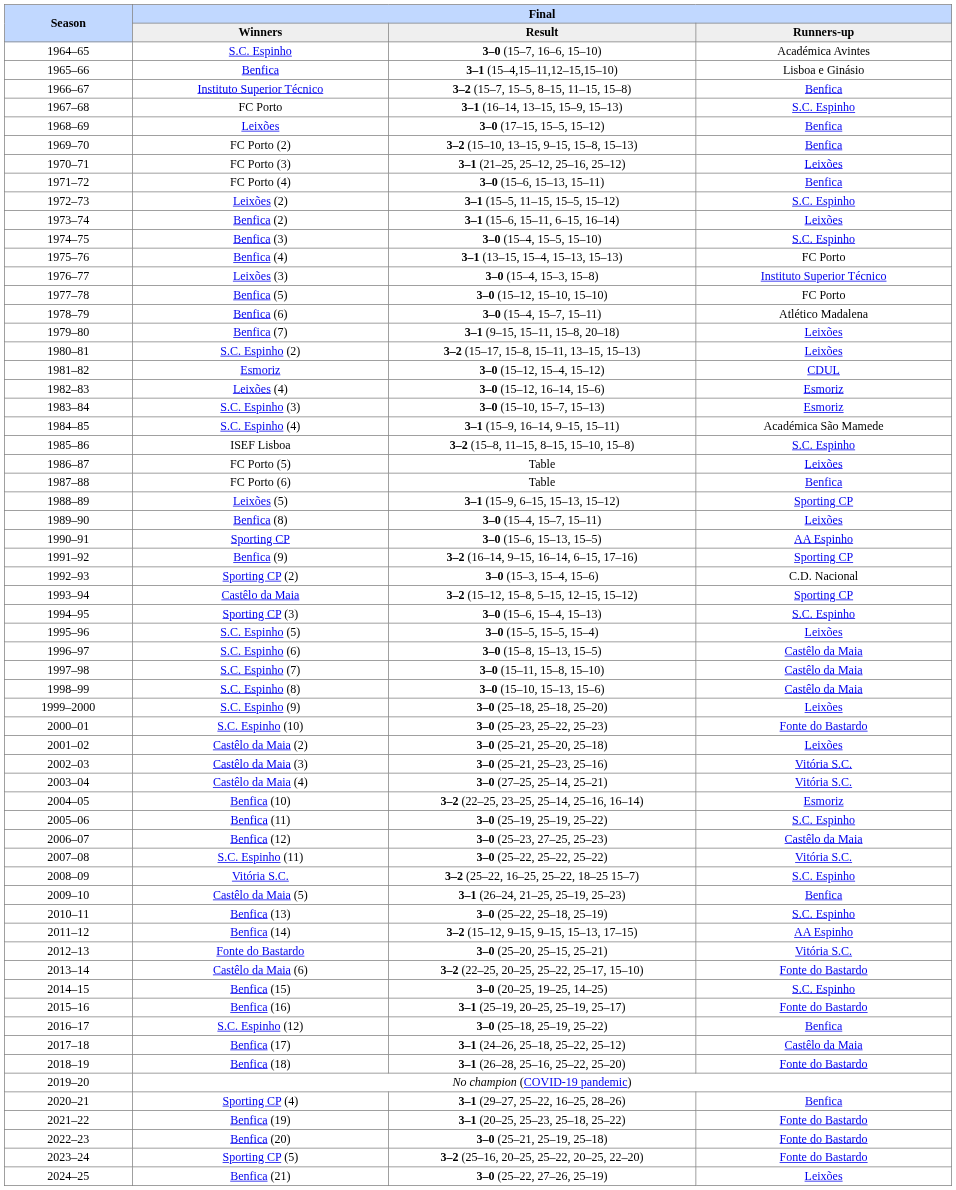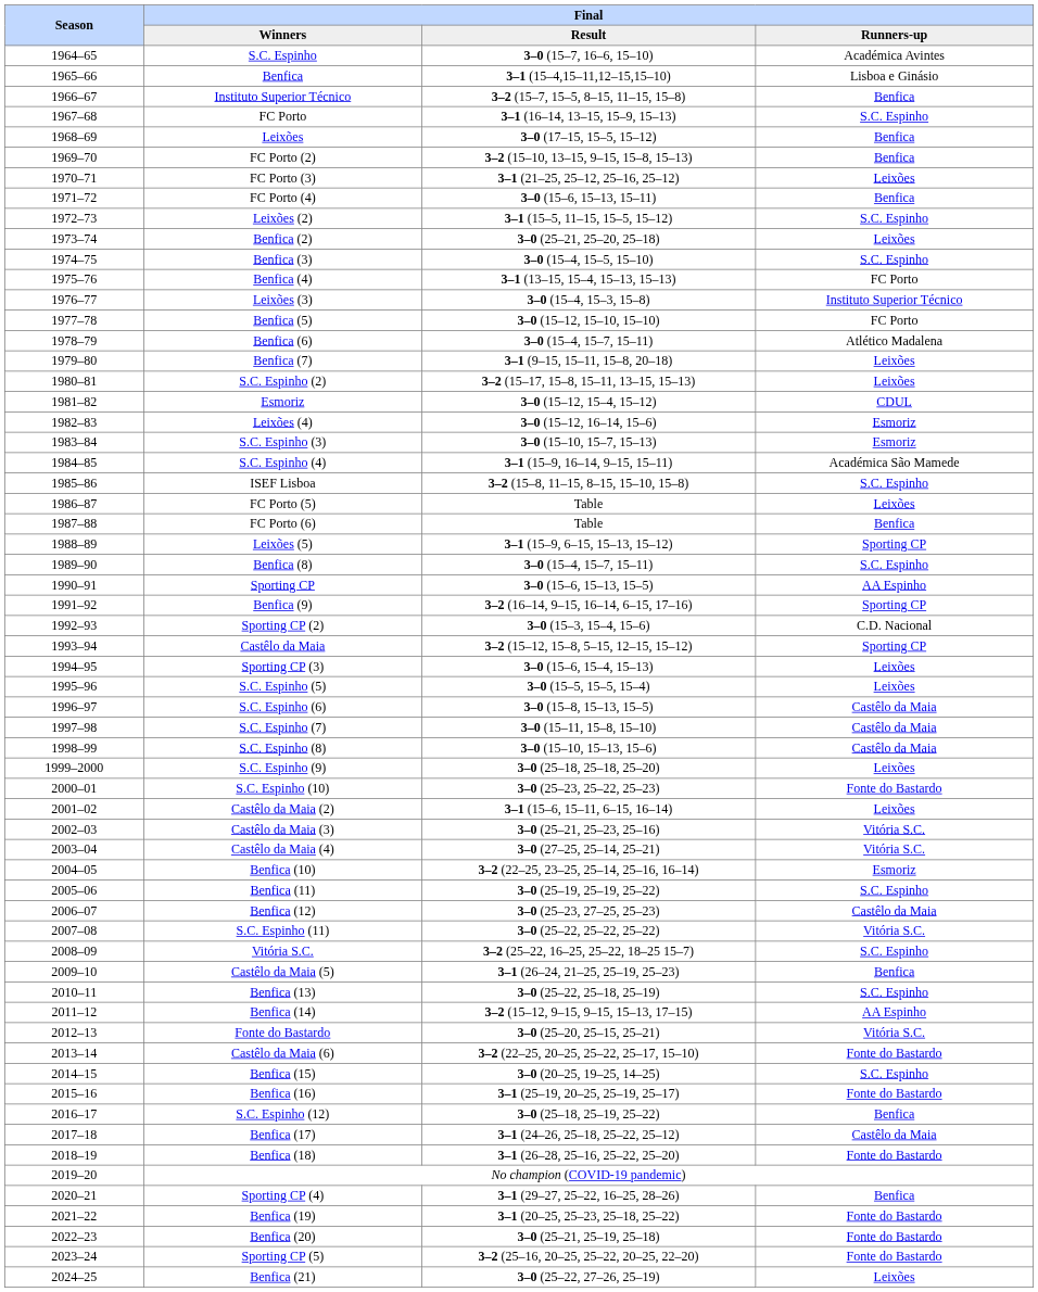Benfica (2) | Final / Result: 3–1 (15–6, 15–11, 6–15, 16–14) -> 3–0 (25–21, 25–20, 25–18)
Benfica (8) | Final / Runners-up: Leixões -> S.C. Espinho
Sporting CP (3) | Final / Runners-up: S.C. Espinho -> Leixões
Castêlo da Maia (2) | Final / Result: 3–0 (25–21, 25–20, 25–18) -> 3–1 (15–6, 15–11, 6–15, 16–14)
